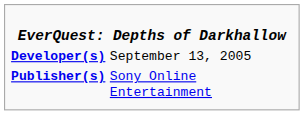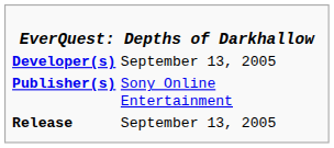+ row: Release | September 13, 2005
